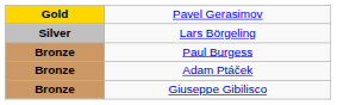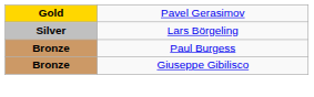- row: Bronze | Adam Ptáček
